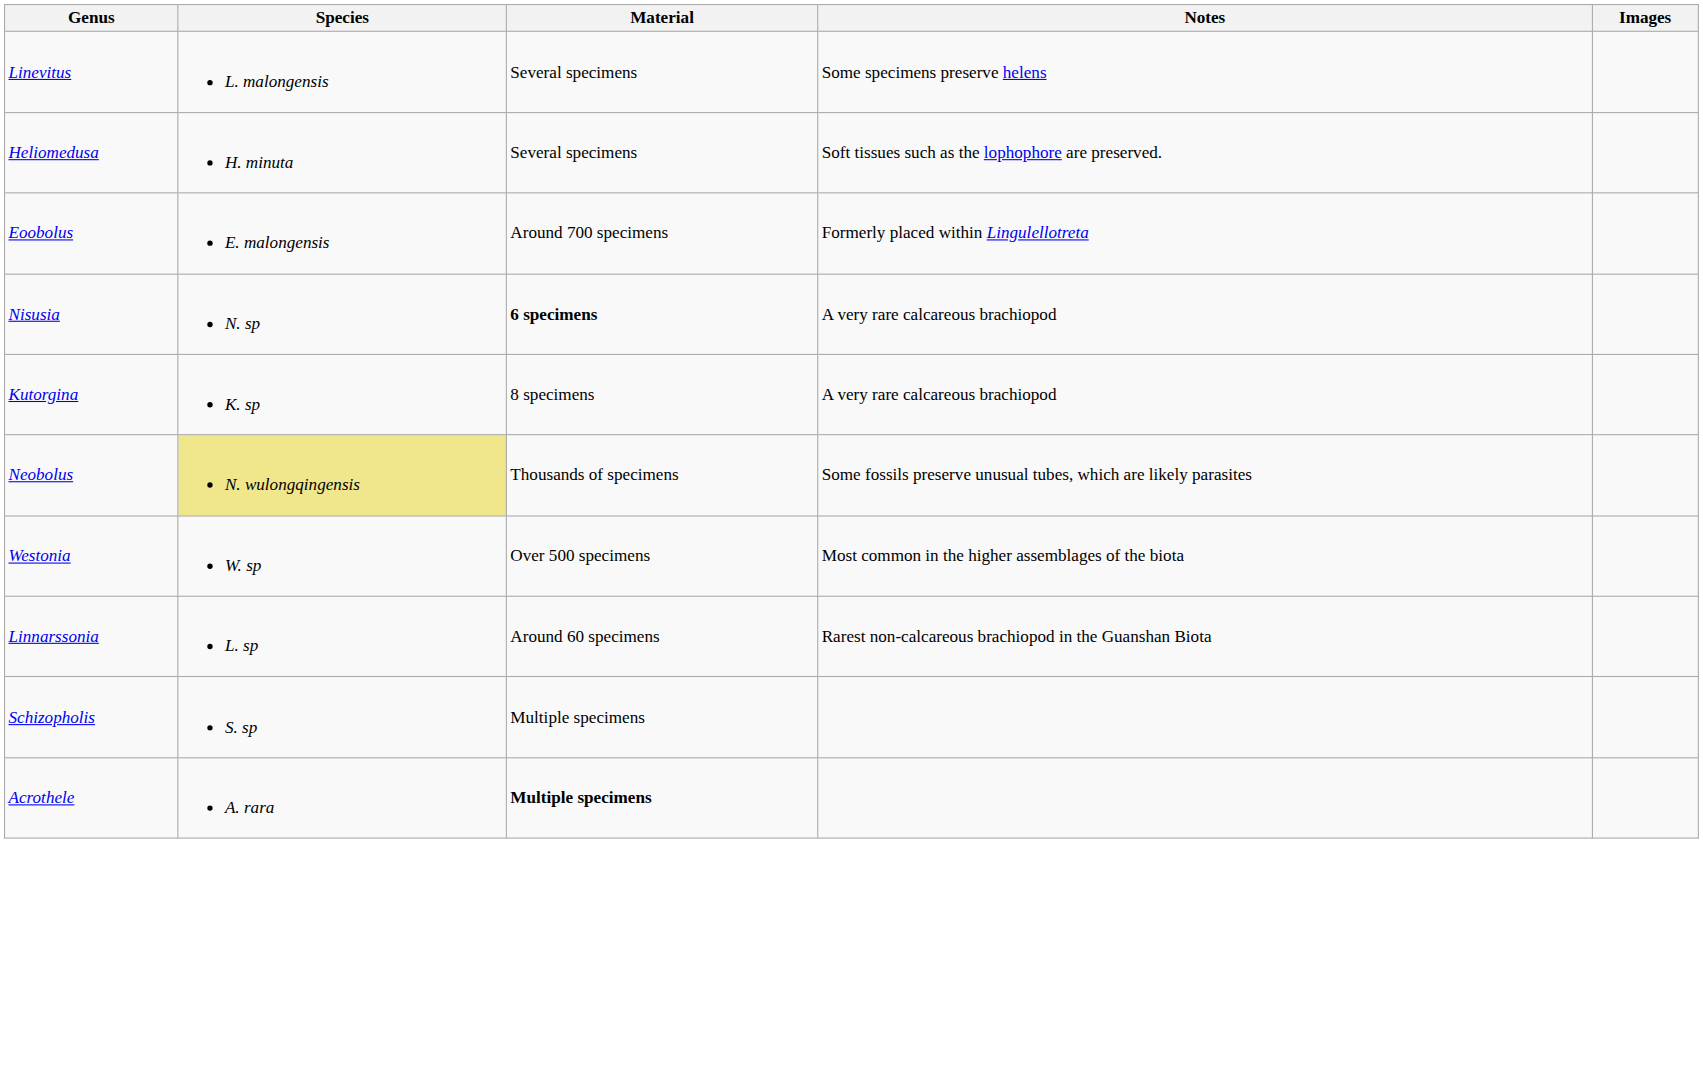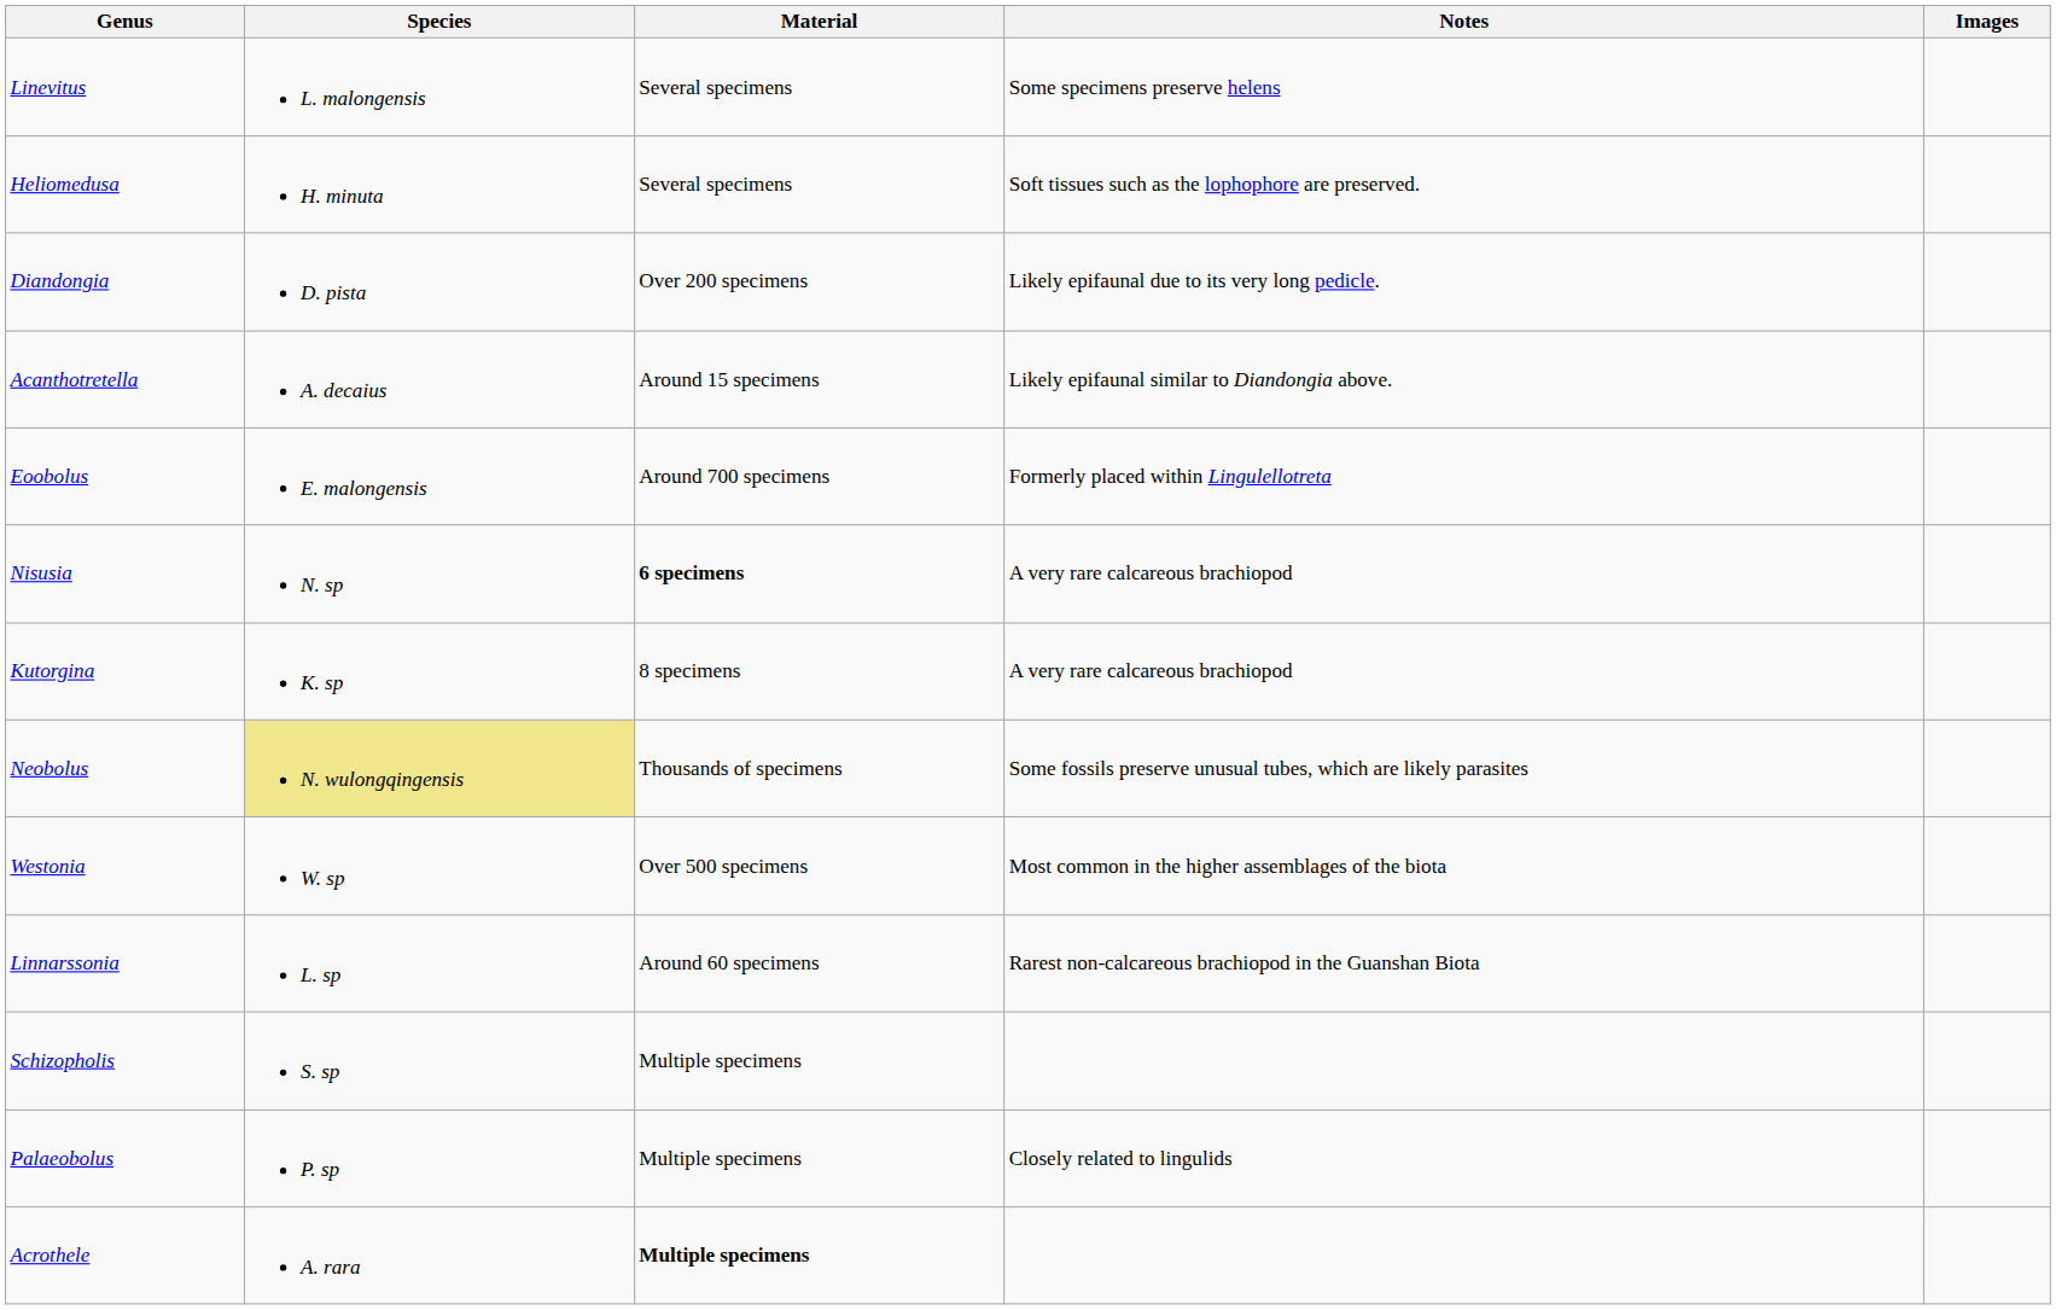+ row: Diandongia | D. pista | Over 200 specimens | Likely epifaunal due to its very long pedicle.
+ row: Acanthotretella | A. decaius | Around 15 specimens | Likely epifaunal similar to Diandongia above.
+ row: Palaeobolus | P. sp | Multiple specimens | Closely related to lingulids
